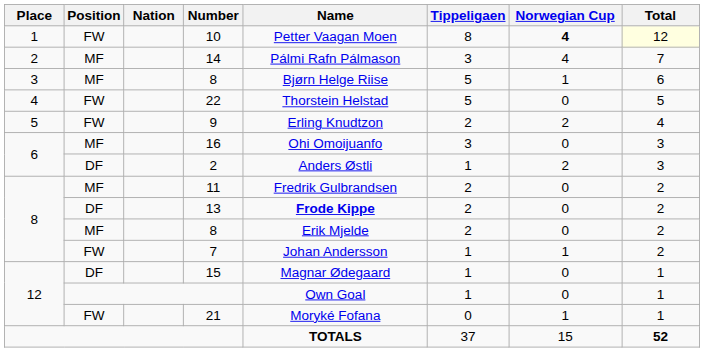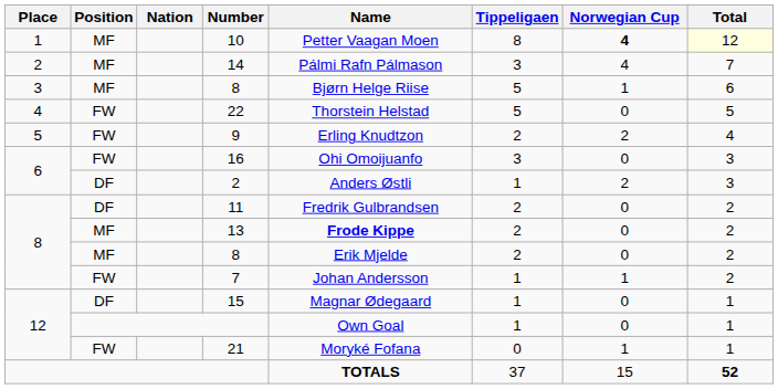10 | Position: FW -> MF
16 | Position: MF -> FW
11 | Position: MF -> DF
13 | Position: DF -> MF
